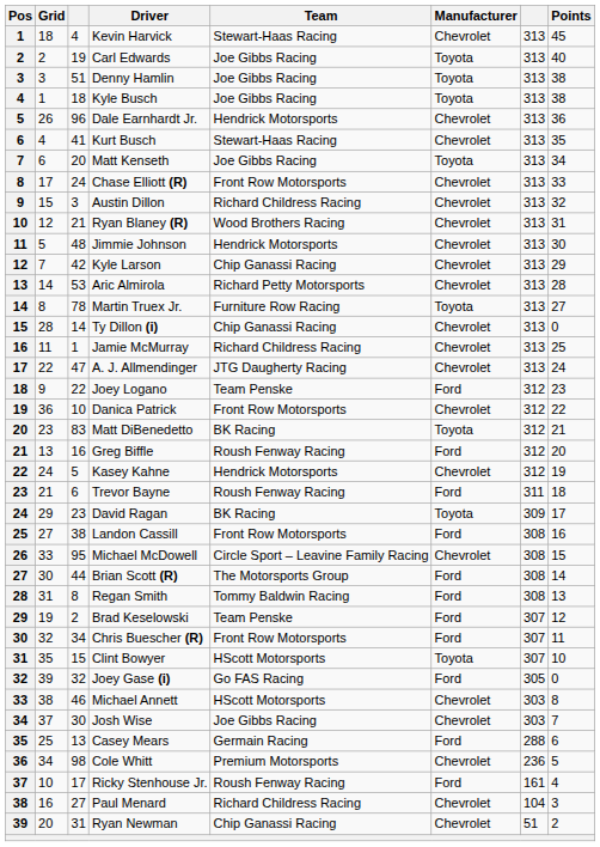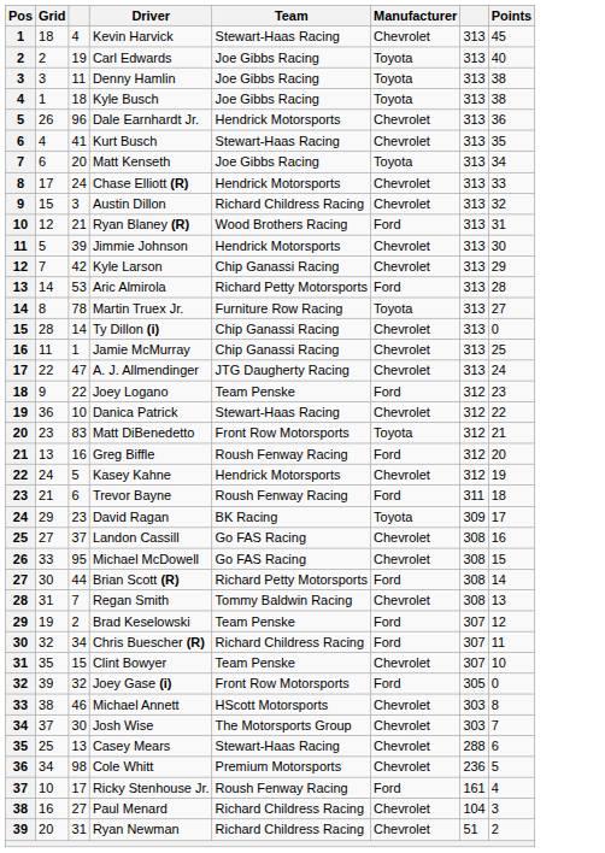Denny Hamlin | column 3: 51 -> 11
Chase Elliott (R) | Team: Front Row Motorsports -> Hendrick Motorsports
Ryan Blaney (R) | Manufacturer: Chevrolet -> Ford
Jimmie Johnson | column 3: 48 -> 39
Aric Almirola | Manufacturer: Chevrolet -> Ford
Jamie McMurray | Team: Richard Childress Racing -> Chip Ganassi Racing
Danica Patrick | Team: Front Row Motorsports -> Stewart-Haas Racing
Matt DiBenedetto | Team: BK Racing -> Front Row Motorsports
Landon Cassill | column 3: 38 -> 37
Landon Cassill | Team: Front Row Motorsports -> Go FAS Racing
Landon Cassill | Manufacturer: Ford -> Chevrolet
Michael McDowell | Team: Circle Sport – Leavine Family Racing -> Go FAS Racing
Brian Scott (R) | Team: The Motorsports Group -> Richard Petty Motorsports
Regan Smith | column 3: 8 -> 7
Regan Smith | Manufacturer: Ford -> Chevrolet
Chris Buescher (R) | Team: Front Row Motorsports -> Richard Childress Racing
Clint Bowyer | Team: HScott Motorsports -> Team Penske
Clint Bowyer | Manufacturer: Toyota -> Chevrolet
Joey Gase (i) | Team: Go FAS Racing -> Front Row Motorsports
Josh Wise | Team: Joe Gibbs Racing -> The Motorsports Group
Casey Mears | Team: Germain Racing -> Stewart-Haas Racing
Casey Mears | Manufacturer: Ford -> Chevrolet
Ryan Newman | Team: Chip Ganassi Racing -> Richard Childress Racing
